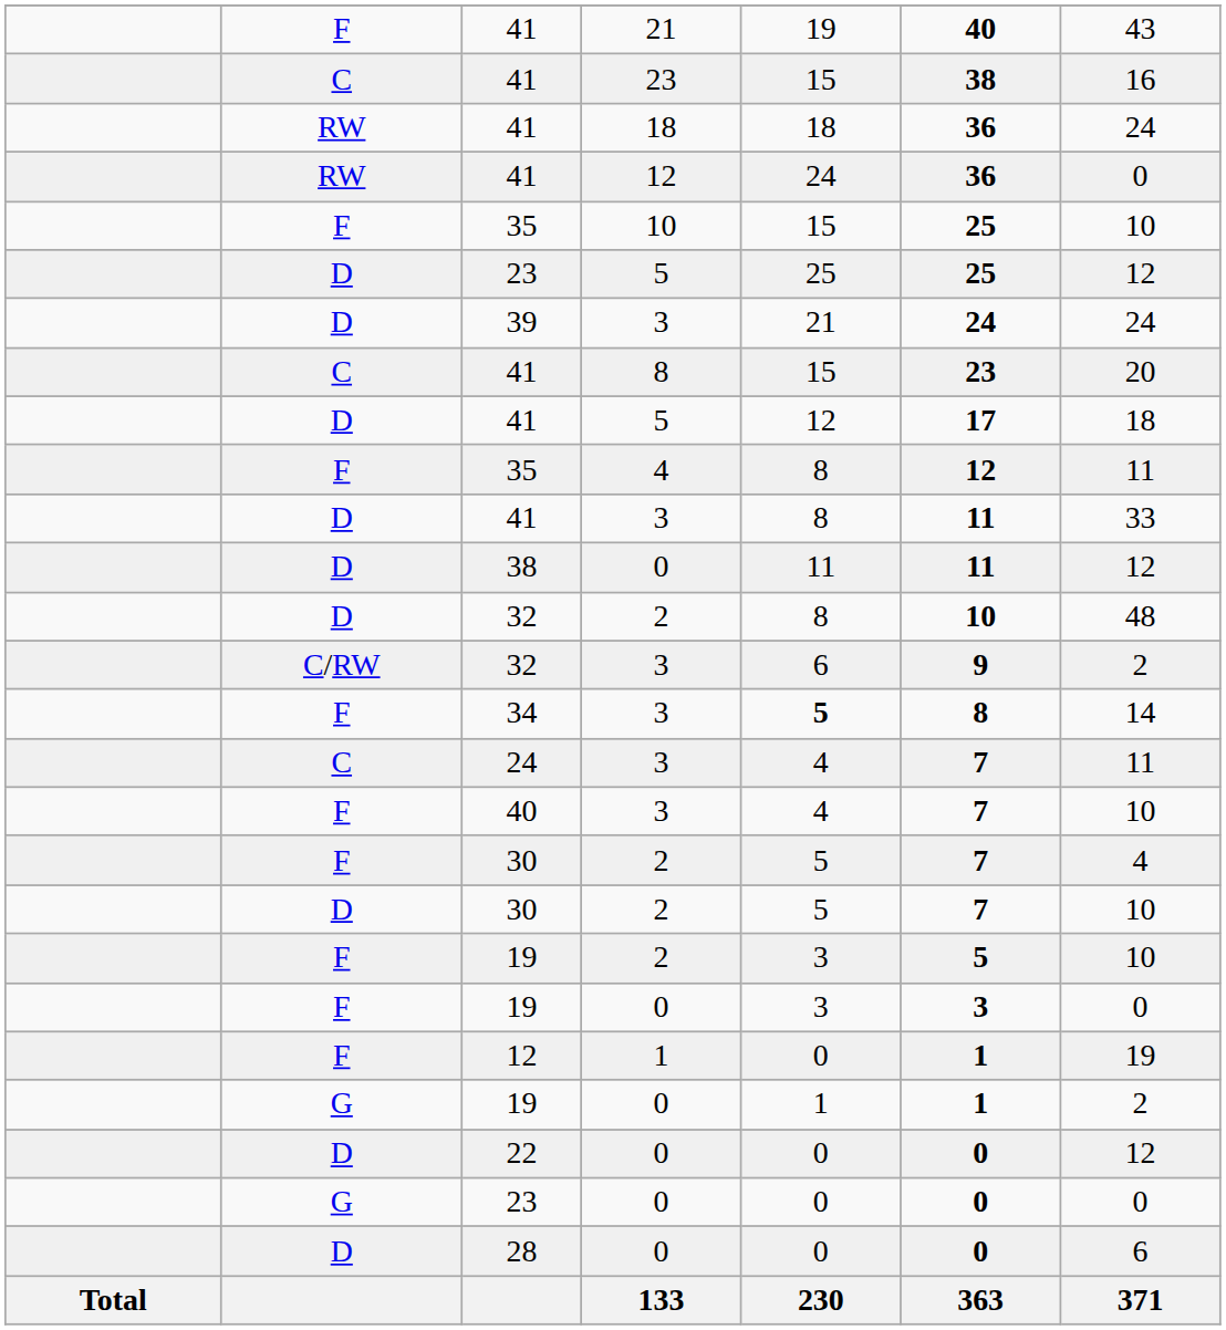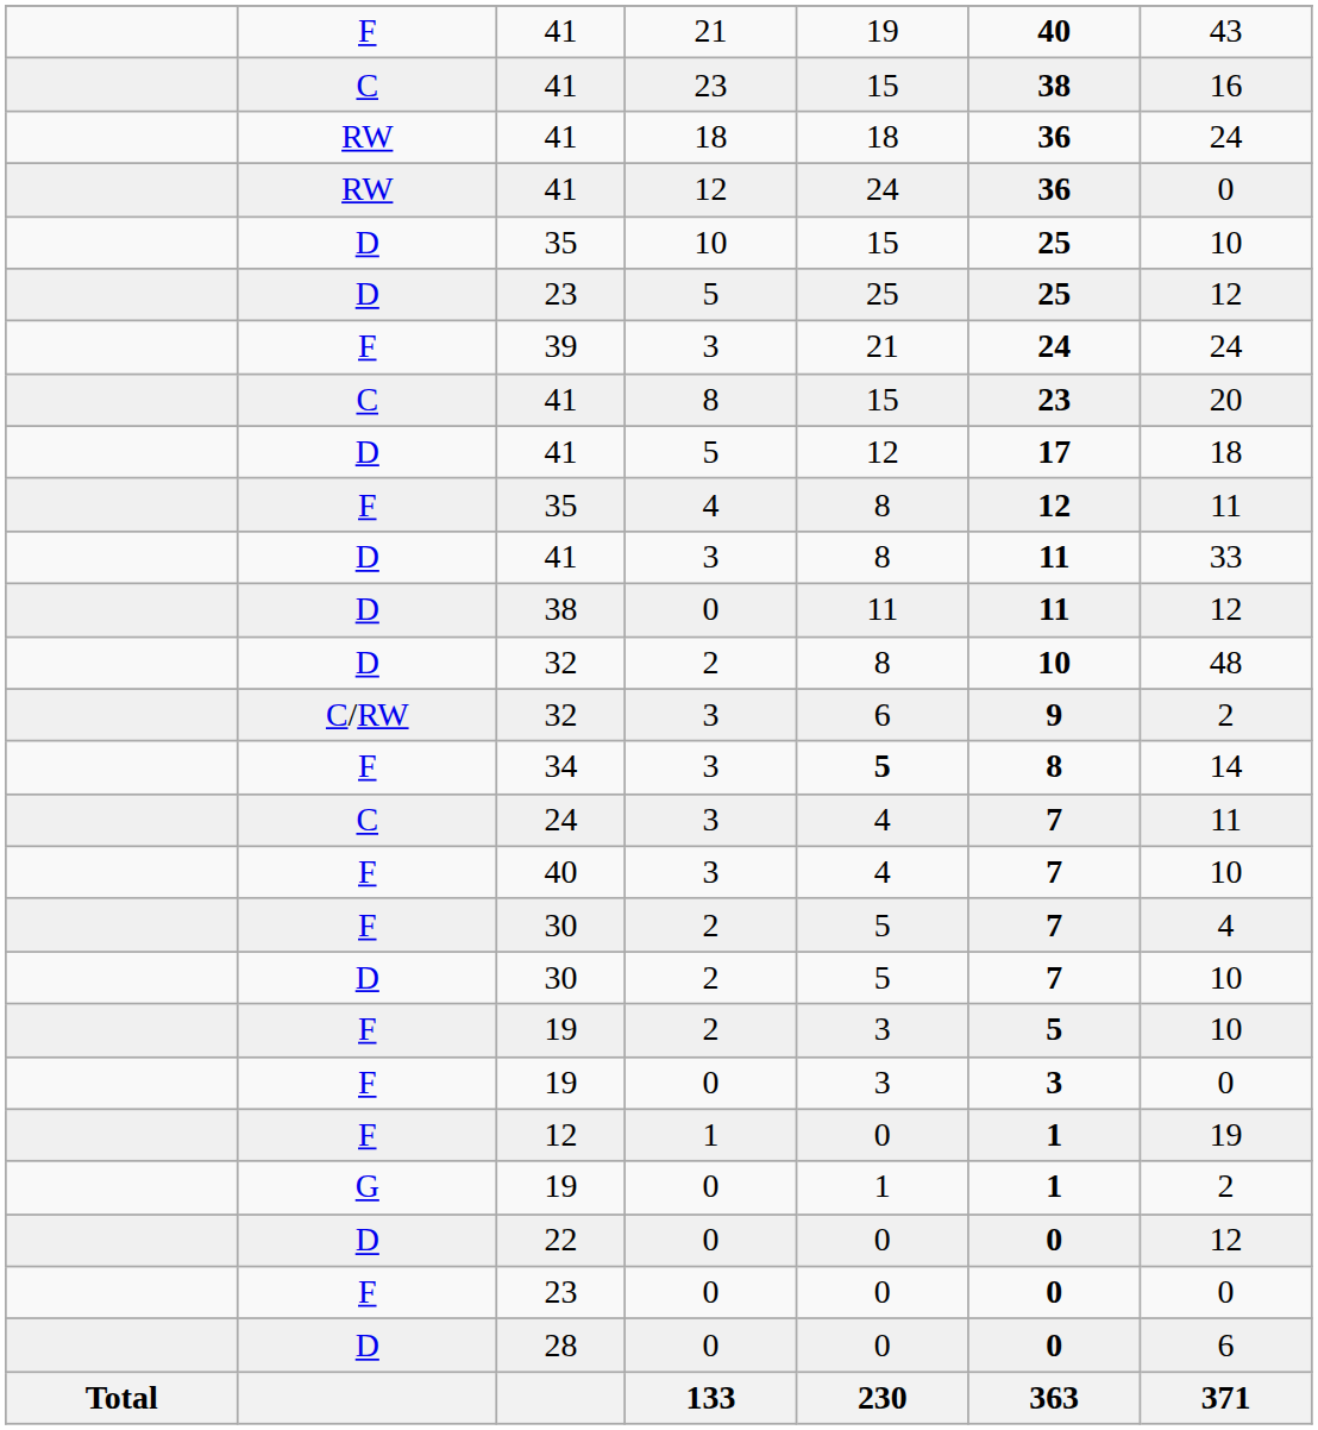35 / 10 | column 2: F -> D
39 | column 2: D -> F
23 / 0 | column 2: G -> F
